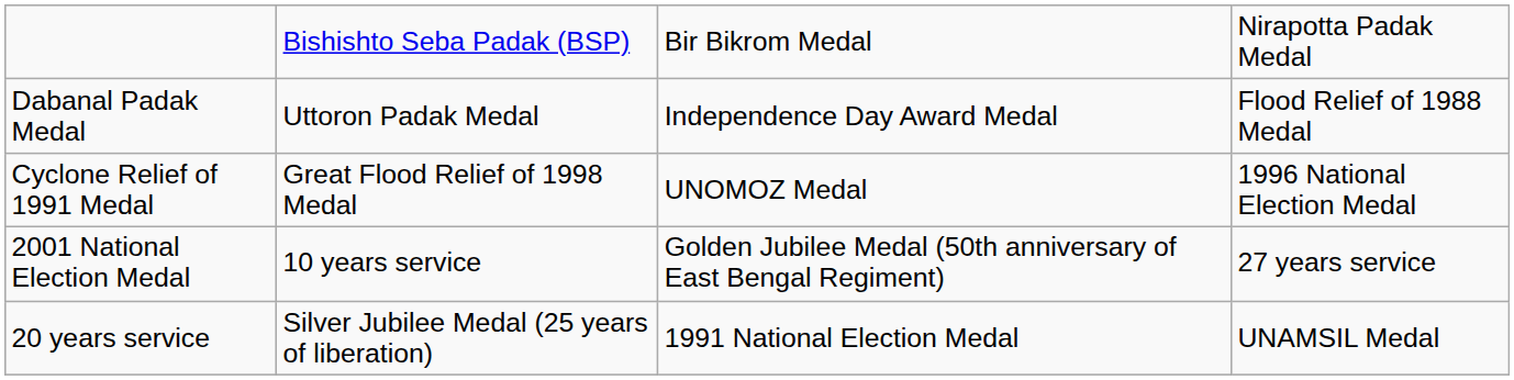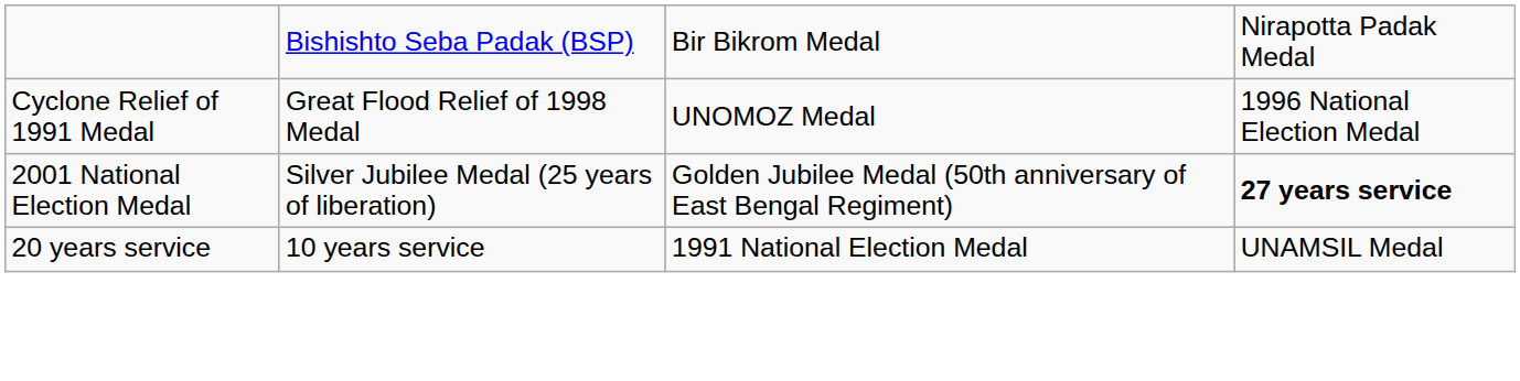- row: Dabanal Padak Medal | Uttoron Padak Medal | Independence Day Award Medal | Flood Relief of 1988 Medal
2001 National Election Medal | column 2: 10 years service -> Silver Jubilee Medal (25 years of liberation)
2001 National Election Medal | column 4: normal -> bold
20 years service | column 2: Silver Jubilee Medal (25 years of liberation) -> 10 years service
